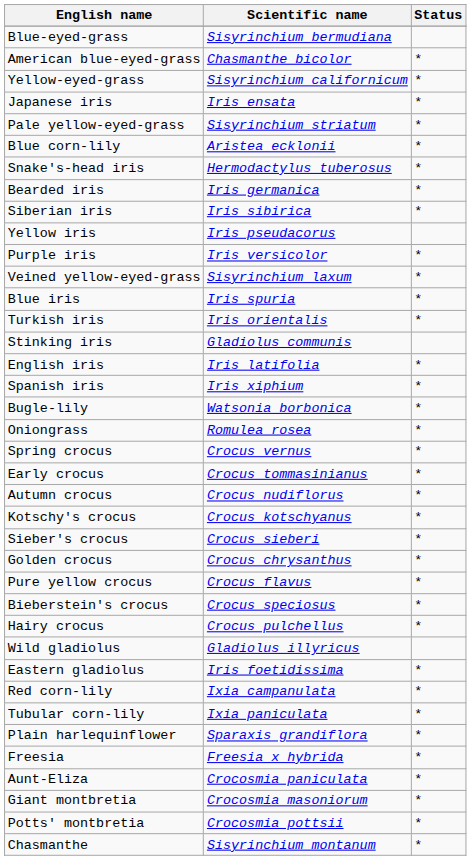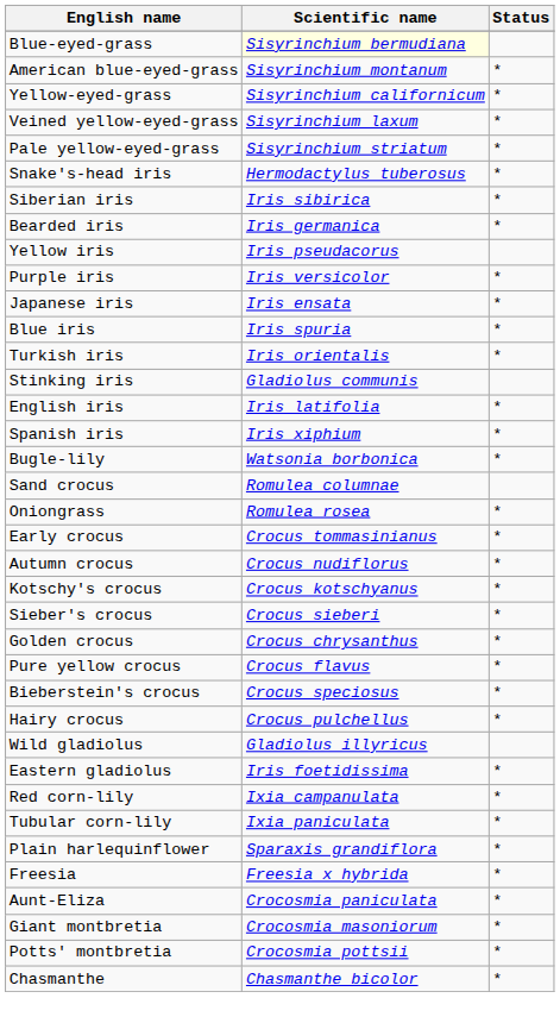Blue-eyed-grass | Scientific name: no background -> lightyellow background
American blue-eyed-grass | Scientific name: Chasmanthe bicolor -> Sisyrinchium montanum
rows swapped: Veined yellow-eyed-grass <-> Japanese iris
- row: Blue corn-lily | Aristea ecklonii | *
rows swapped: Bearded iris <-> Siberian iris
+ row: Sand crocus | Romulea columnae
- row: Spring crocus | Crocus vernus | *
Chasmanthe | Scientific name: Sisyrinchium montanum -> Chasmanthe bicolor
